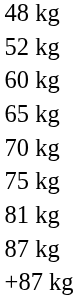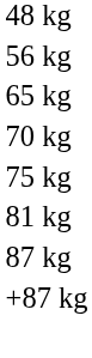- row: 52 kg
+ row: 56 kg
- row: 60 kg
